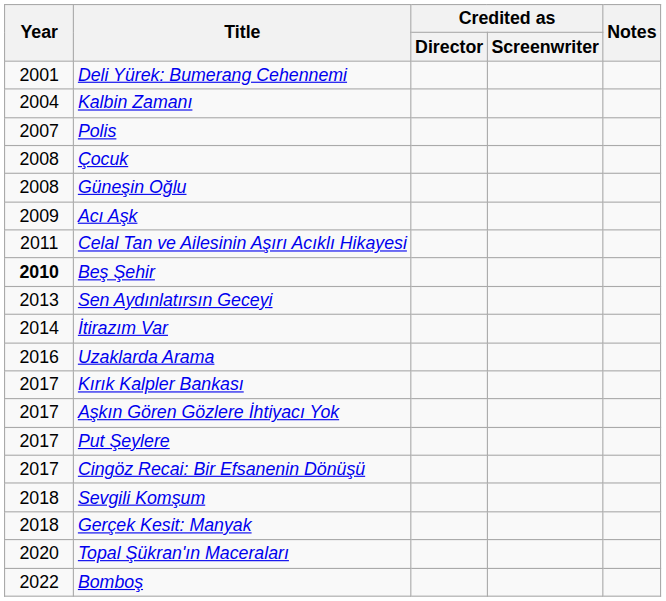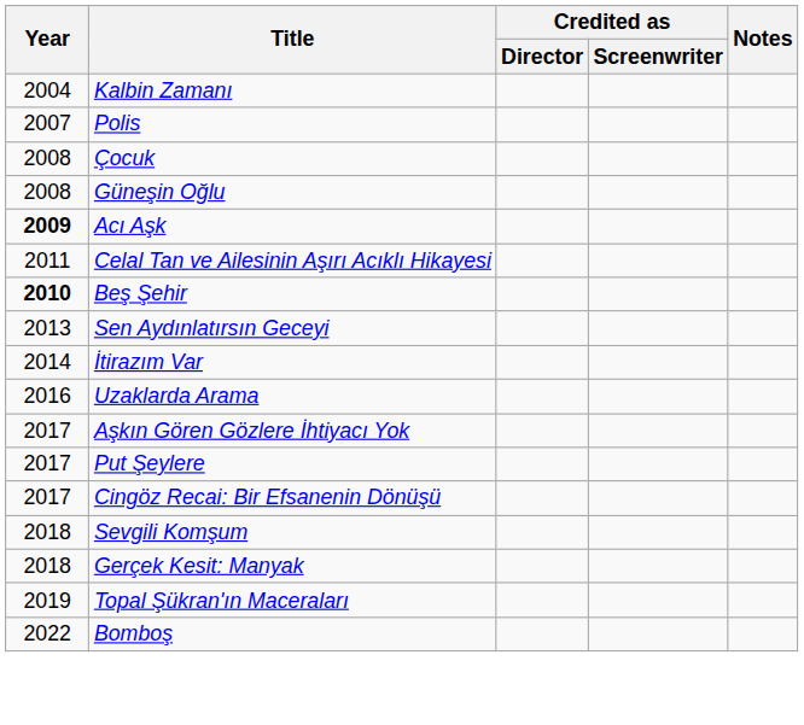- row: 2001 | Deli Yürek: Bumerang Cehennemi
Acı Aşk | Year: normal -> bold
- row: 2017 | Kırık Kalpler Bankası
Topal Şükran'ın Maceraları | Year: 2020 -> 2019
